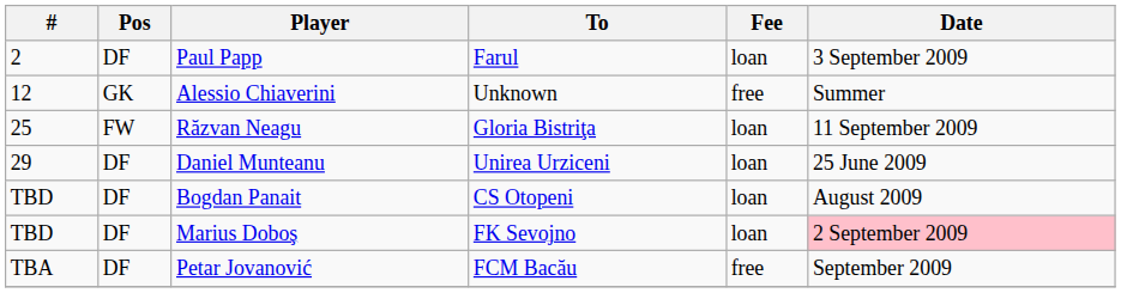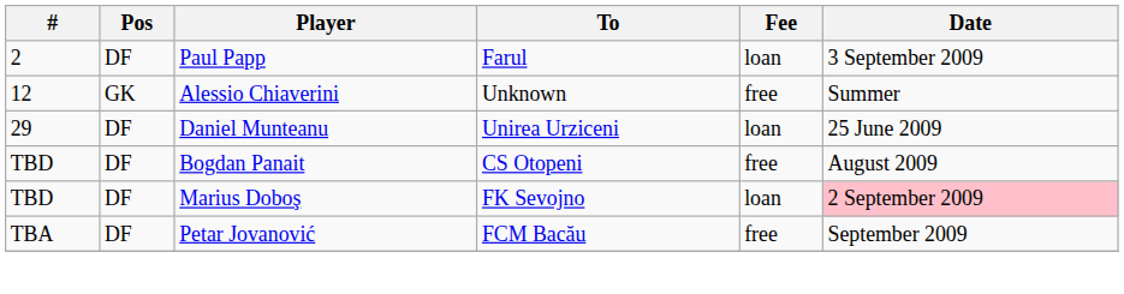- row: 25 | FW | Răzvan Neagu | Gloria Bistriţa | loan | 11 September 2009
Bogdan Panait | Fee: loan -> free
